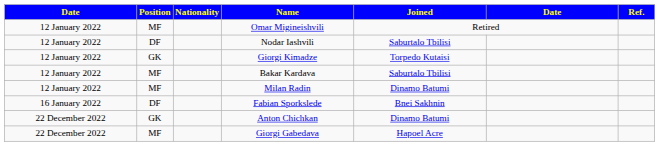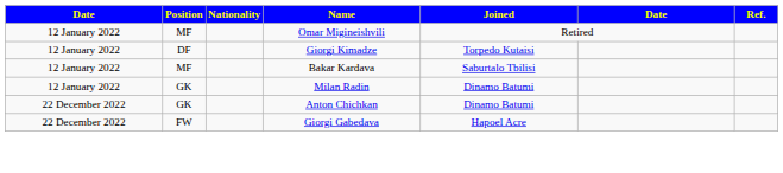- row: 12 January 2022 | DF | Nodar Iashvili | Saburtalo Tbilisi
Giorgi Kimadze | Position: GK -> DF
Milan Radin | Position: MF -> GK
- row: 16 January 2022 | DF | Fabian Sporkslede | Bnei Sakhnin
Giorgi Gabedava | Position: MF -> FW
